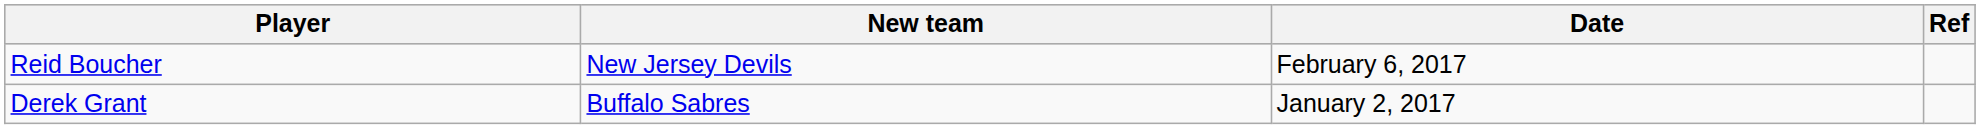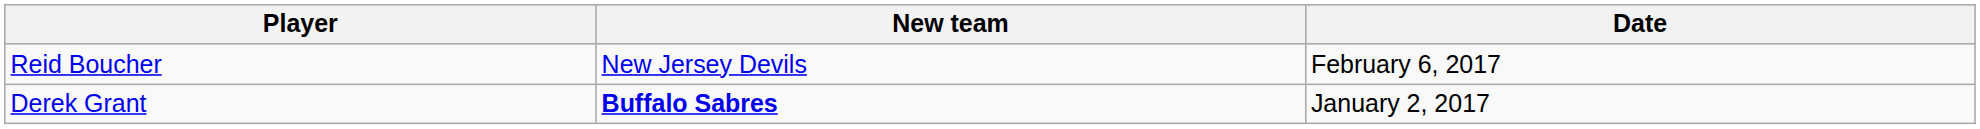- column: Ref
Derek Grant | New team: normal -> bold
